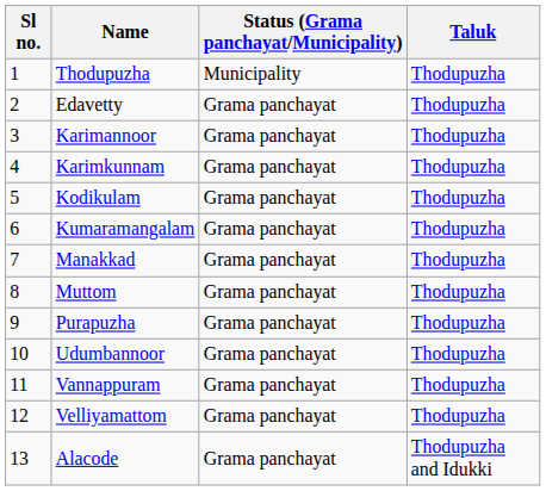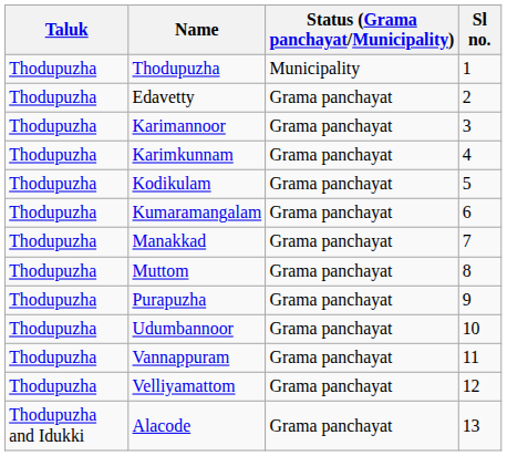columns swapped: Sl no. <-> Taluk
